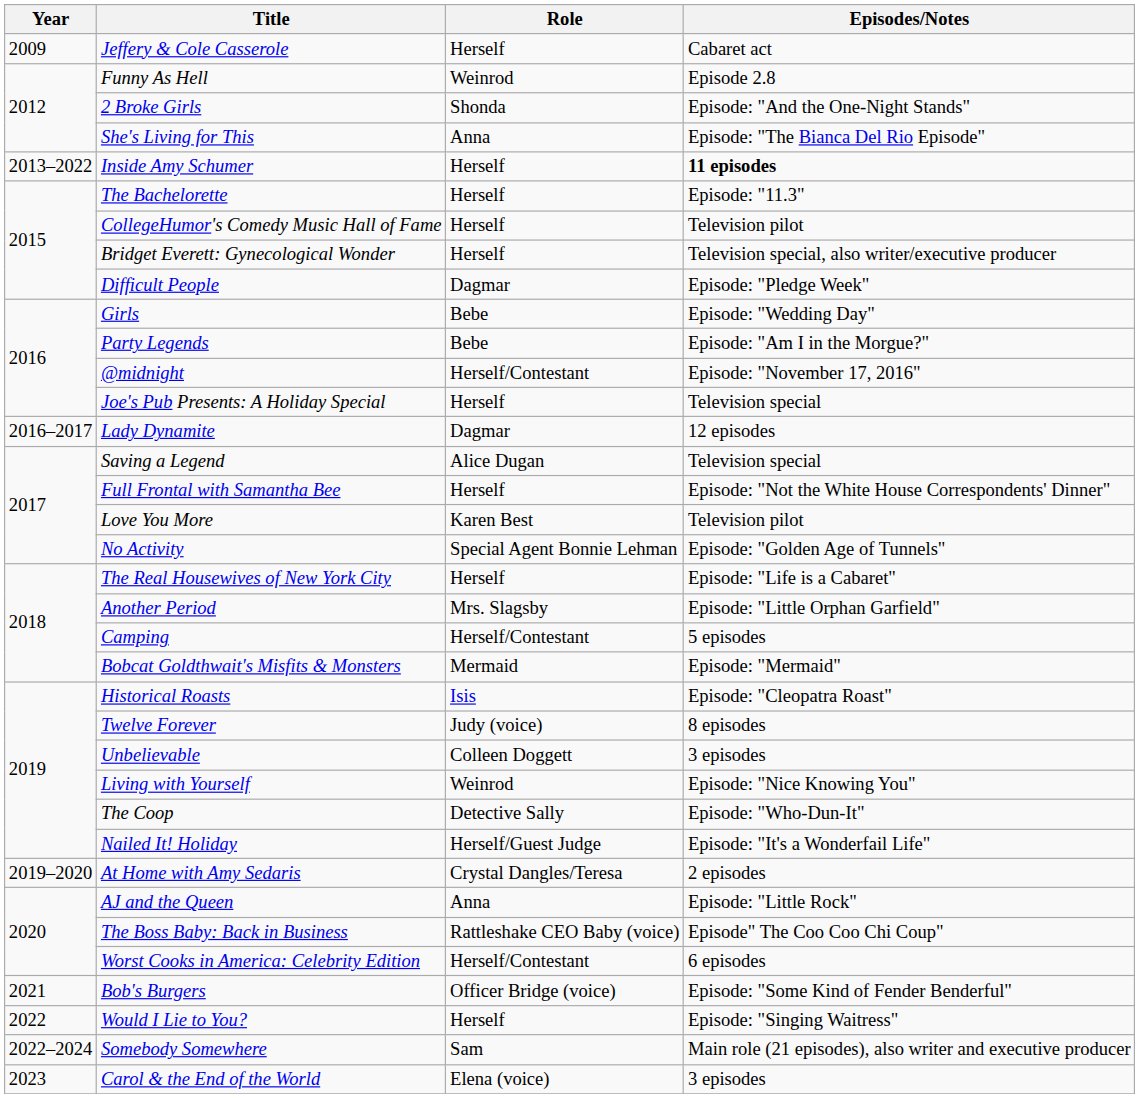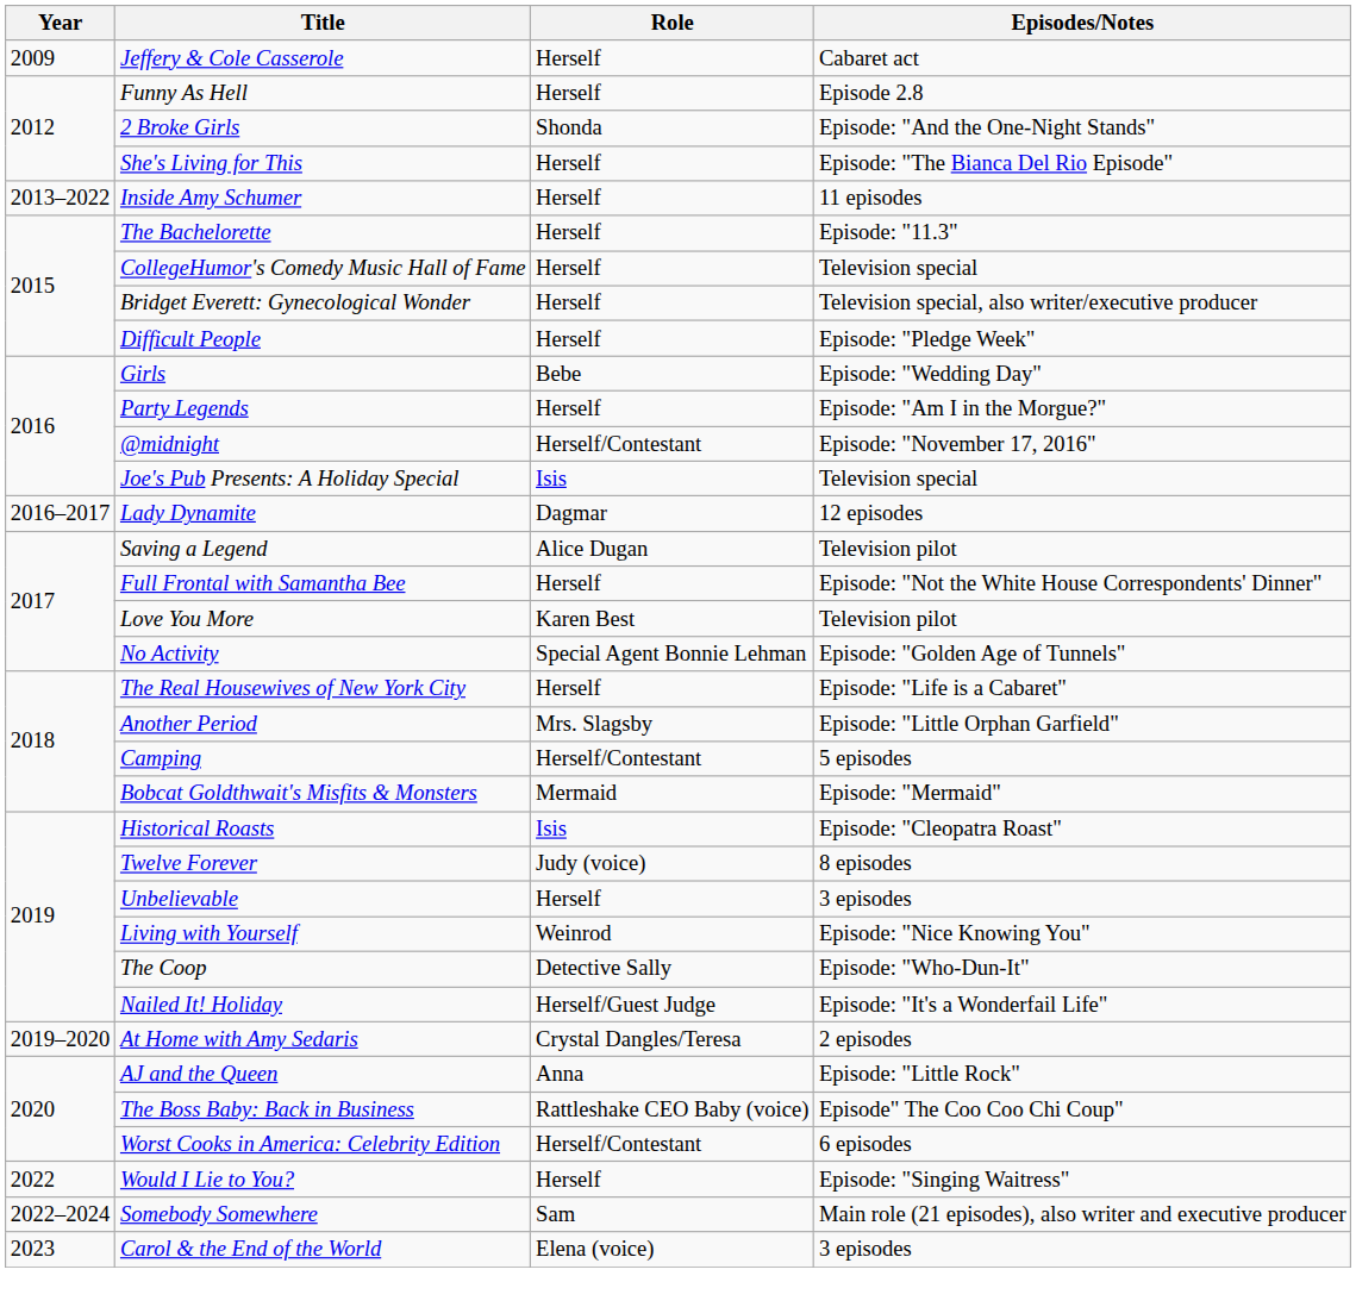Funny As Hell | Role: Weinrod -> Herself
She's Living for This | Role: Anna -> Herself
Inside Amy Schumer | Episodes/Notes: bold -> normal
CollegeHumor's Comedy Music Hall of Fame | Episodes/Notes: Television pilot -> Television special
Difficult People | Role: Dagmar -> Herself
Party Legends | Role: Bebe -> Herself
Joe's Pub Presents: A Holiday Special | Role: Herself -> Isis
Saving a Legend | Episodes/Notes: Television special -> Television pilot
Unbelievable | Role: Colleen Doggett -> Herself
- row: 2021 | Bob's Burgers | Officer Bridge (voice) | Episode: "Some Kind of Fender Benderful"
